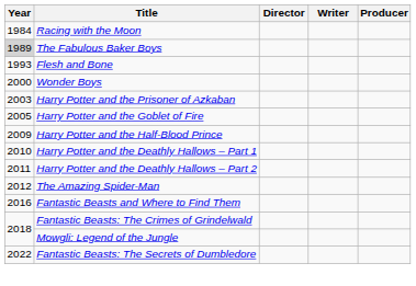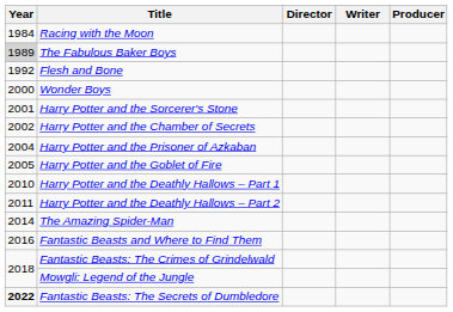Flesh and Bone | Year: 1993 -> 1992
+ row: 2001 | Harry Potter and the Sorcerer's Stone
+ row: 2002 | Harry Potter and the Chamber of Secrets
Harry Potter and the Prisoner of Azkaban | Year: 2003 -> 2004
- row: 2009 | Harry Potter and the Half-Blood Prince
The Amazing Spider-Man | Year: 2012 -> 2014
Fantastic Beasts: The Secrets of Dumbledore | Year: normal -> bold
